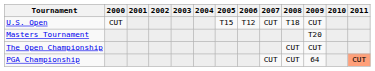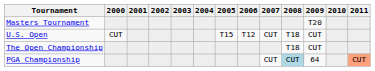rows swapped: Masters Tournament <-> U.S. Open
The Open Championship | 2008: CUT -> T18
PGA Championship | 2008: no background -> lightblue background
